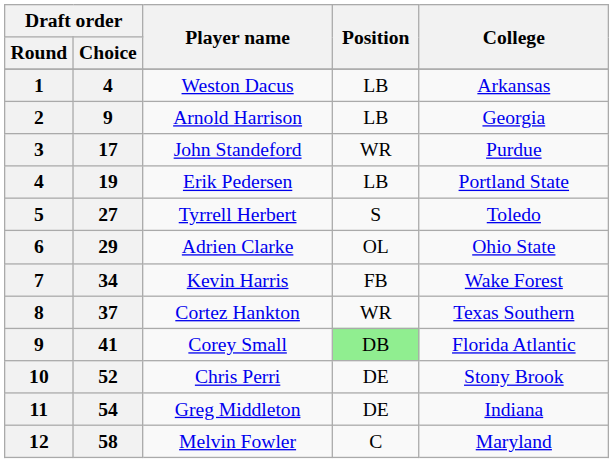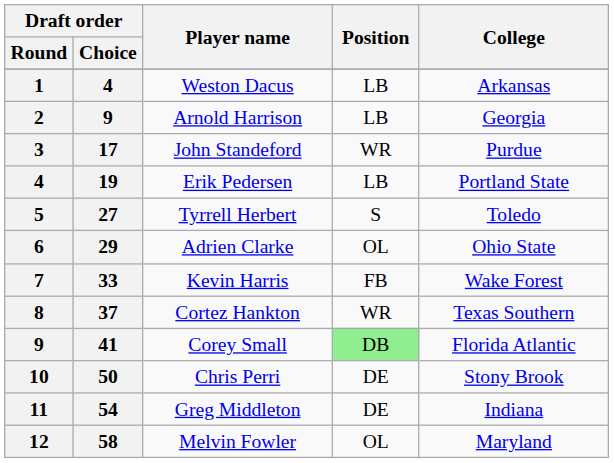Kevin Harris | Draft order / Choice: 34 -> 33
Chris Perri | Draft order / Choice: 52 -> 50
Melvin Fowler | Position: C -> OL
